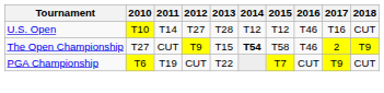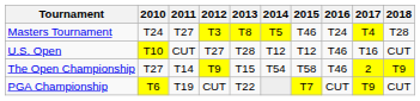+ row: Masters Tournament | T24 | T27 | T3 | T8 | T5 | T46 | T24 | T4 | T28
U.S. Open | 2011: T14 -> CUT
The Open Championship | 2011: CUT -> T14
The Open Championship | 2014: bold -> normal
